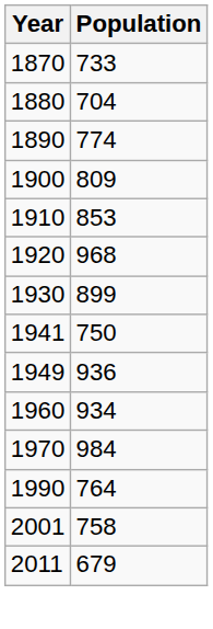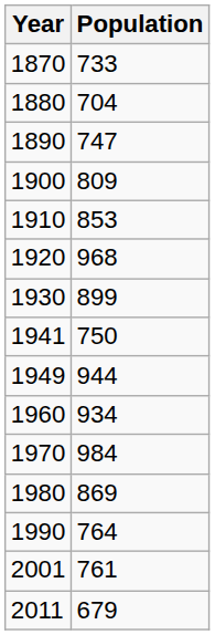1890 | Population: 774 -> 747
1949 | Population: 936 -> 944
+ row: 1980 | 869
2001 | Population: 758 -> 761
